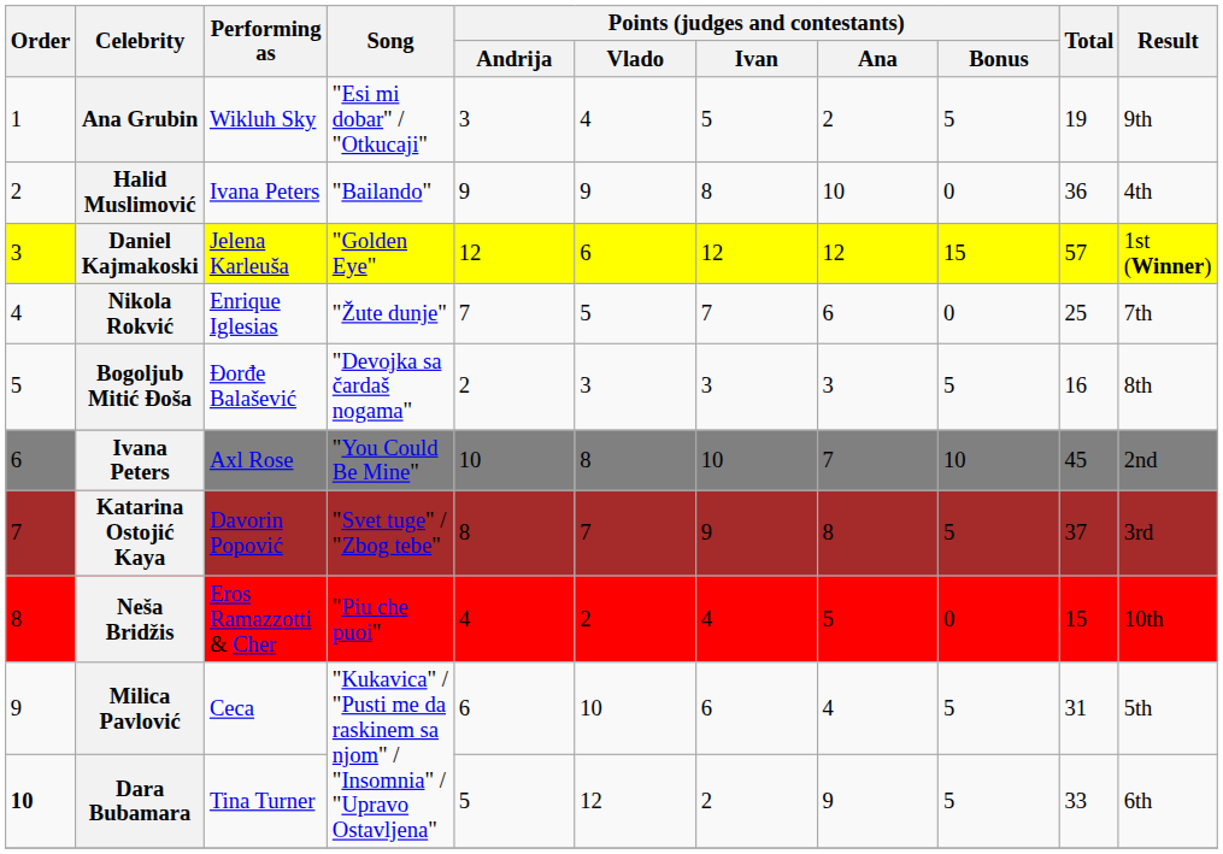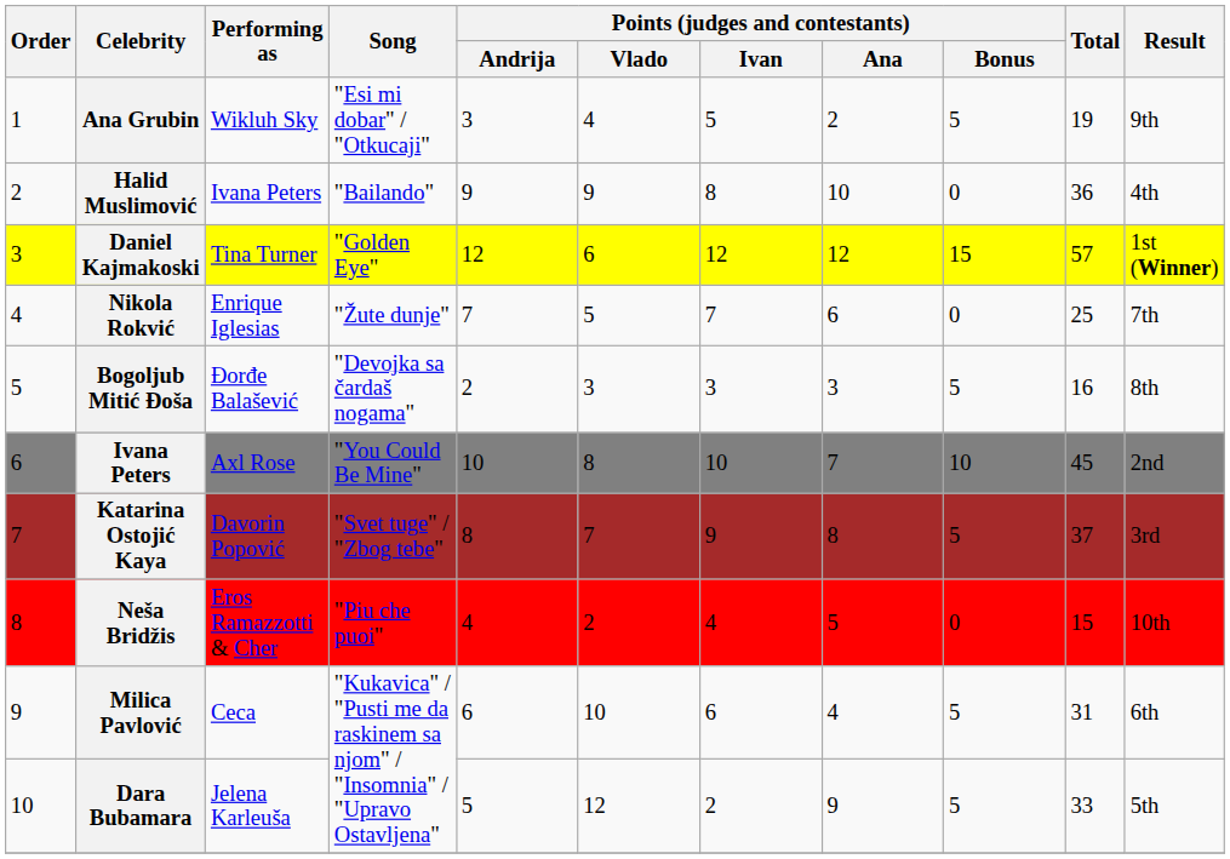Daniel Kajmakoski | Performing as: Jelena Karleuša -> Tina Turner
Milica Pavlović | Result: 5th -> 6th
Dara Bubamara | Order: bold -> normal
Dara Bubamara | Performing as: Tina Turner -> Jelena Karleuša
Dara Bubamara | Result: 6th -> 5th
